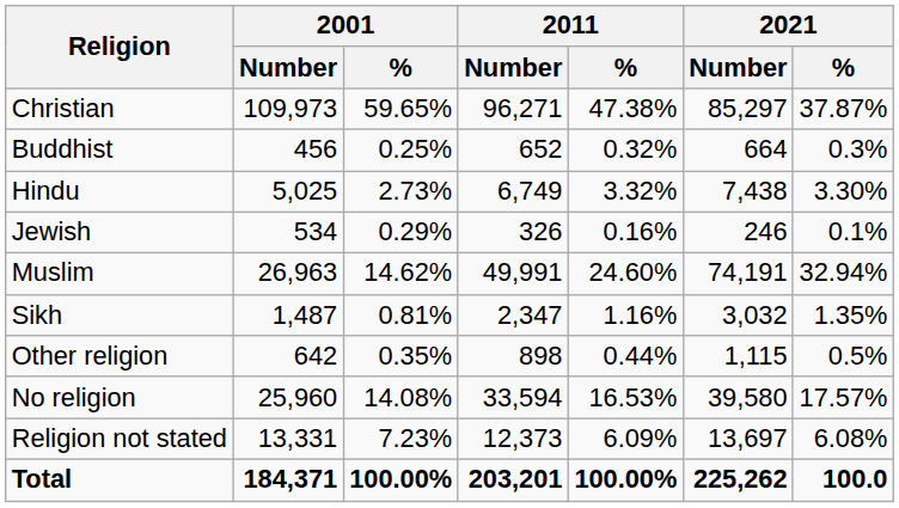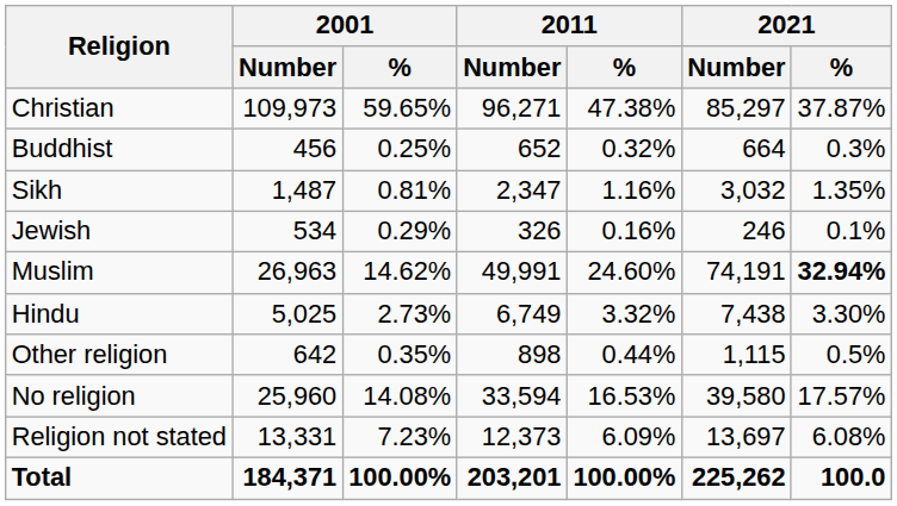rows swapped: Hindu <-> Sikh
Muslim | 2021 / %: normal -> bold
